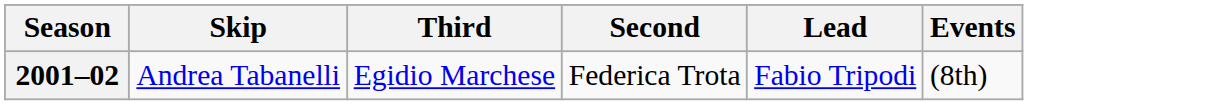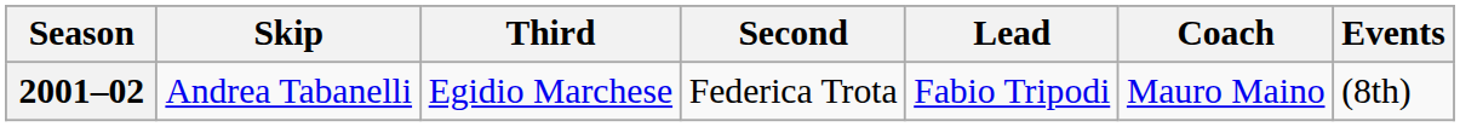+ column: Coach | Mauro Maino
